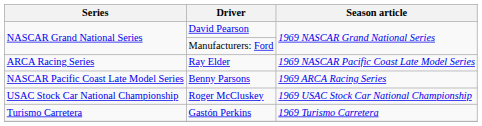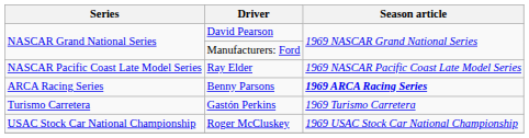Ray Elder | Series: ARCA Racing Series -> NASCAR Pacific Coast Late Model Series
Benny Parsons | Series: NASCAR Pacific Coast Late Model Series -> ARCA Racing Series
Benny Parsons | Season article: normal -> bold
rows swapped: Gastón Perkins <-> Roger McCluskey
